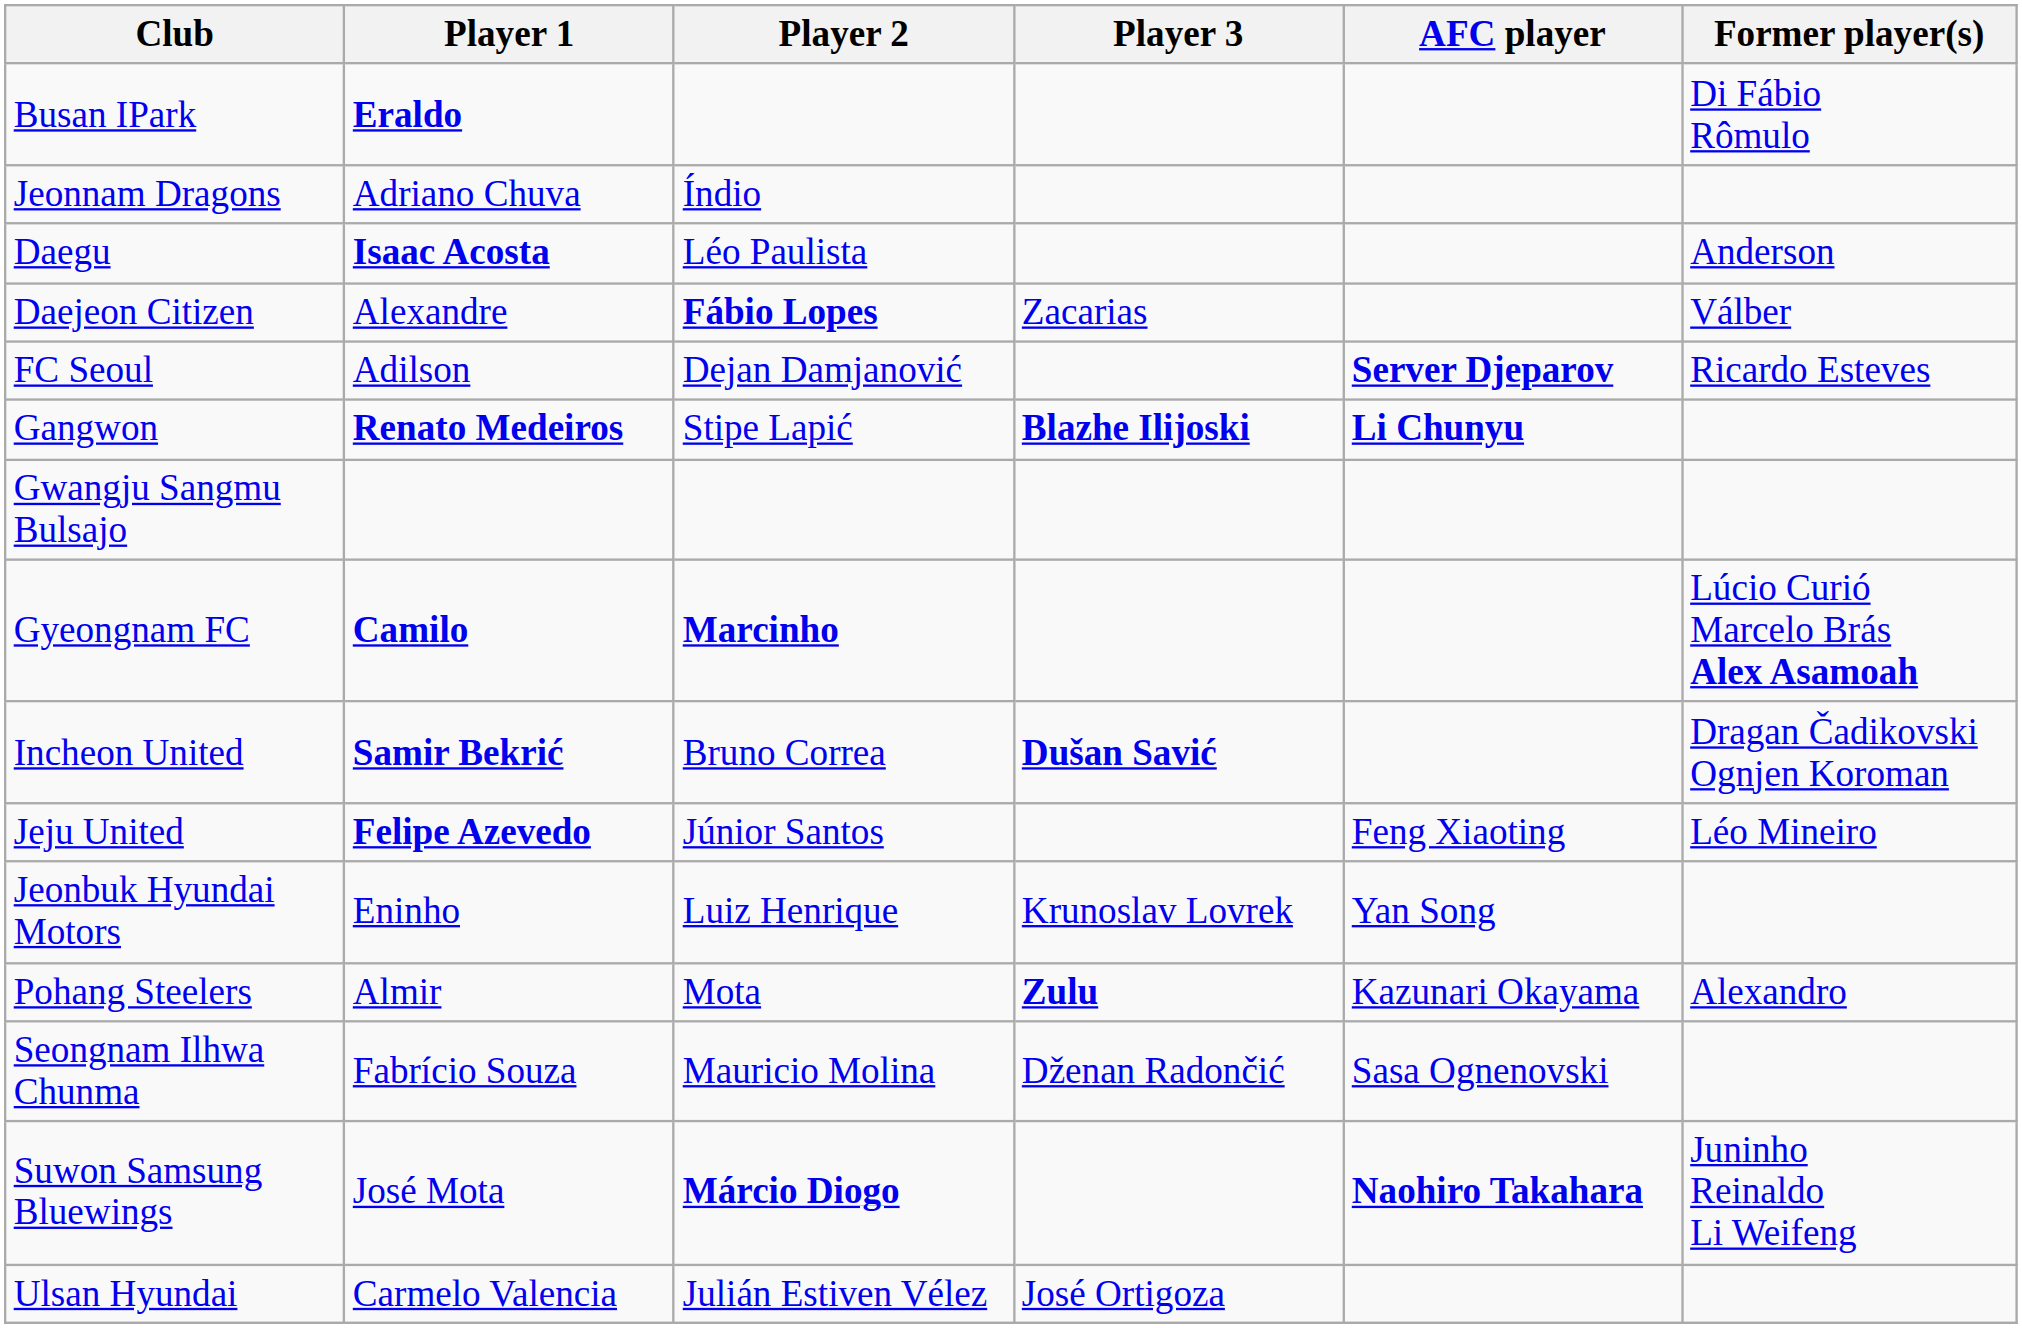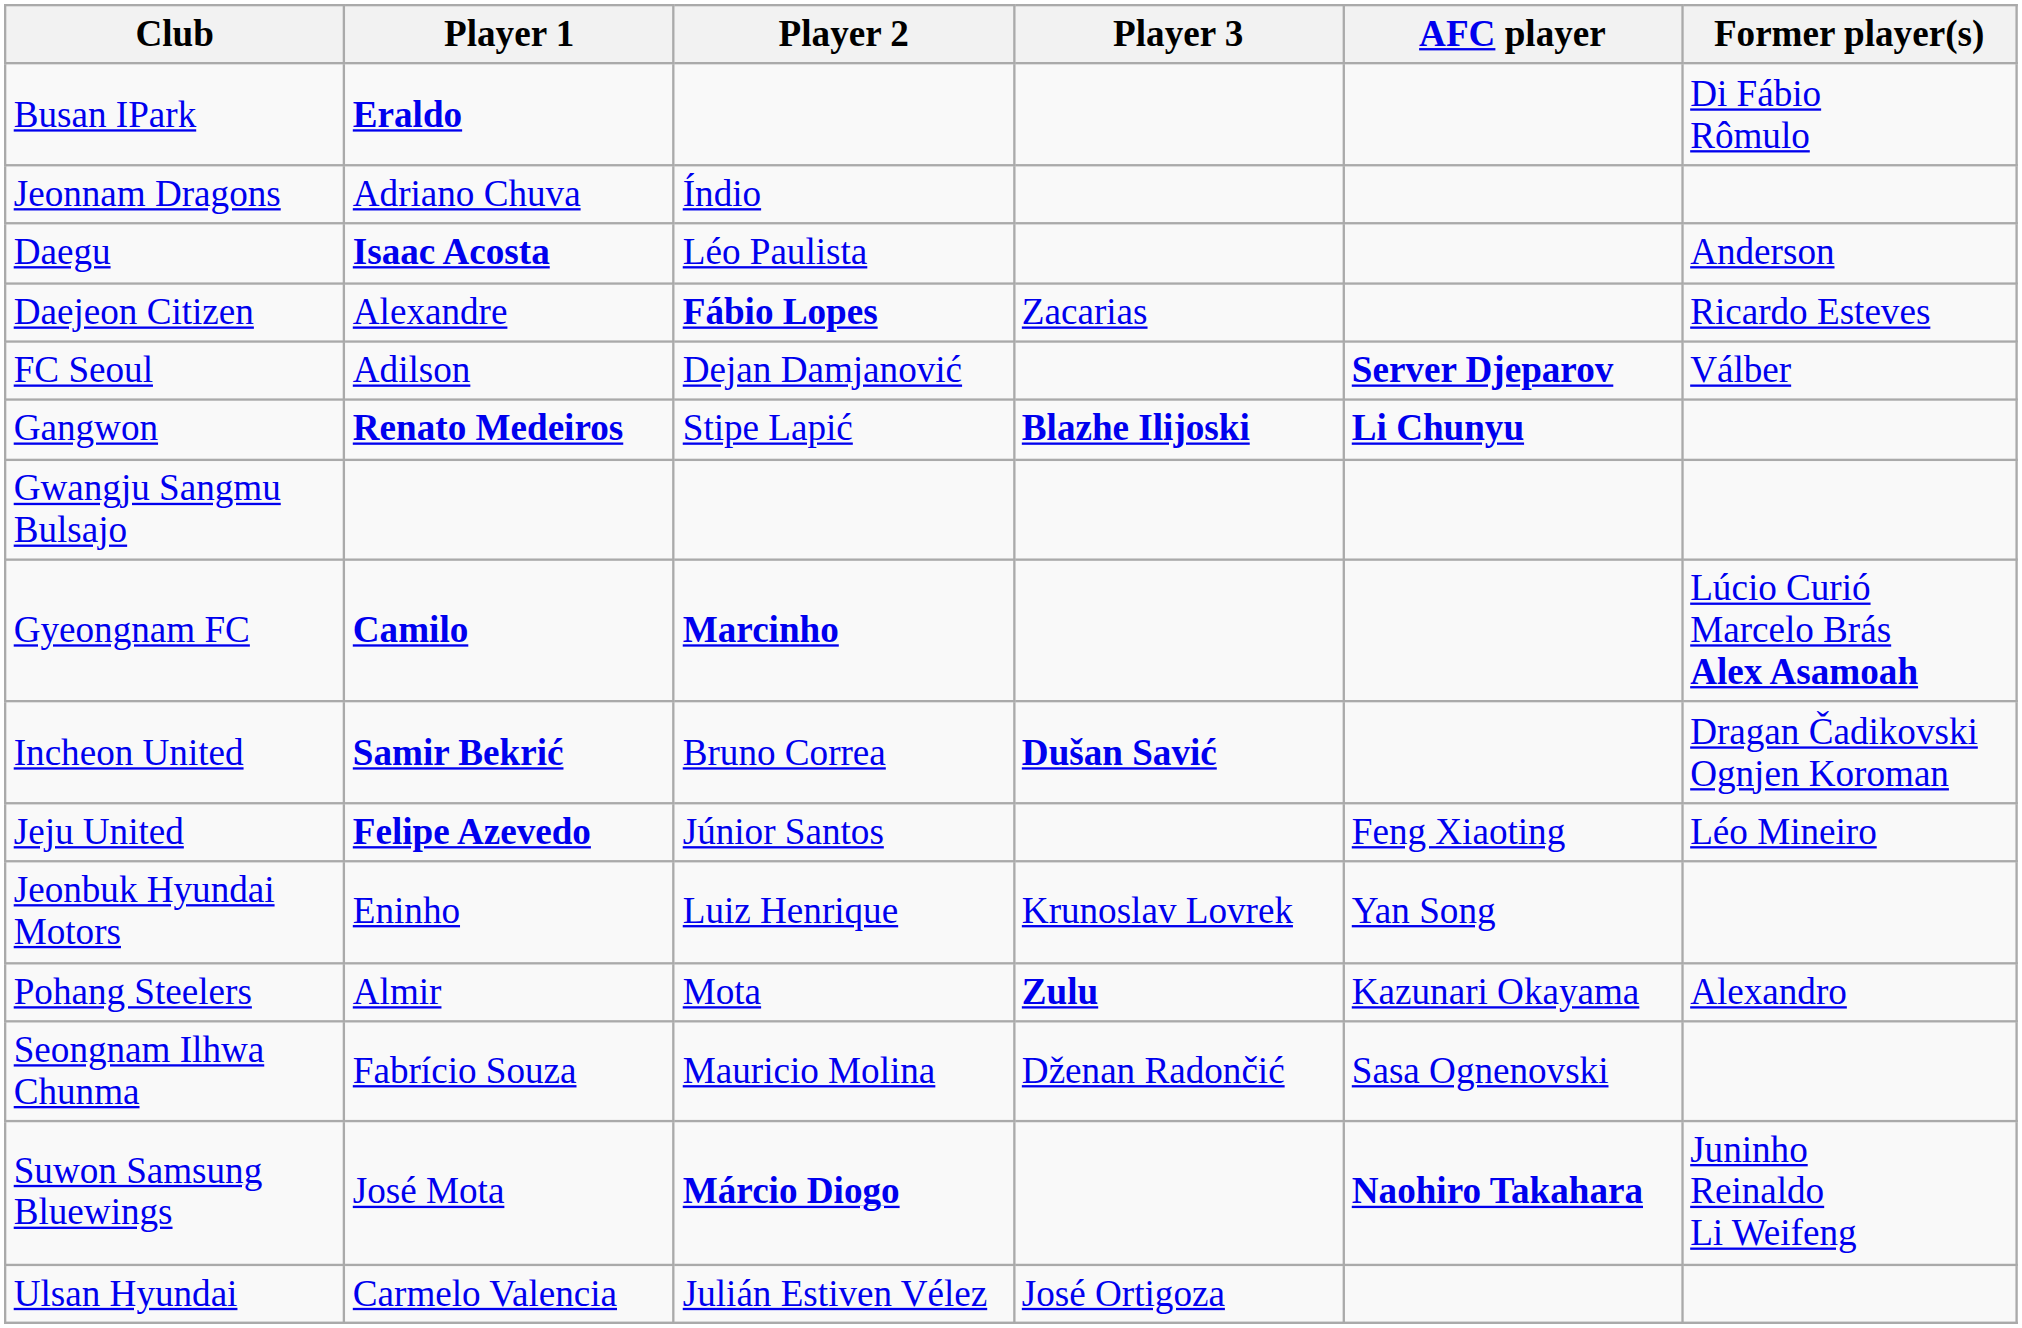Daejeon Citizen | Former player(s): Válber -> Ricardo Esteves
FC Seoul | Former player(s): Ricardo Esteves -> Válber
